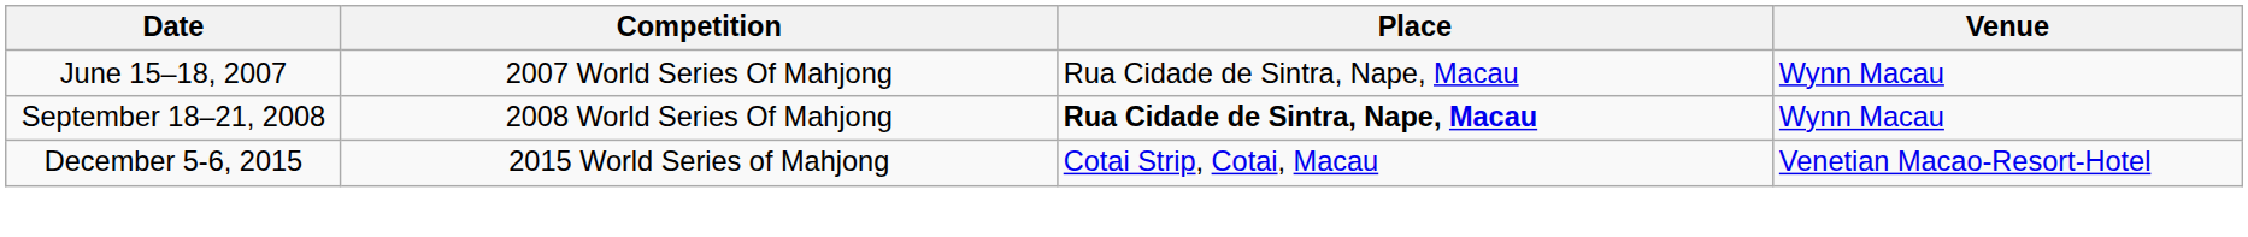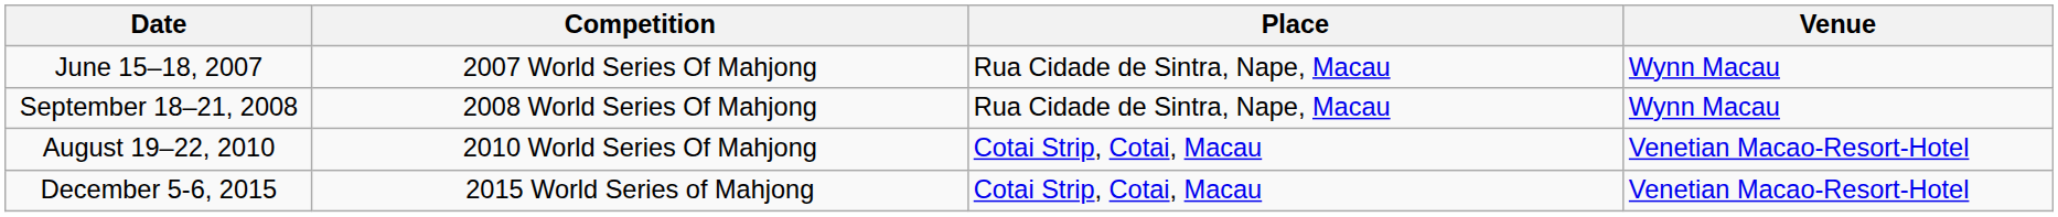September 18–21, 2008 | Place: bold -> normal
+ row: August 19–22, 2010 | 2010 World Series Of Mahjong | Cotai Strip, Cotai, Macau | Venetian Macao-Resort-Hotel
